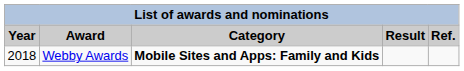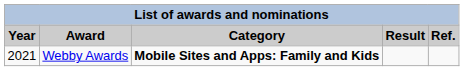Webby Awards | Year: 2018 -> 2021
